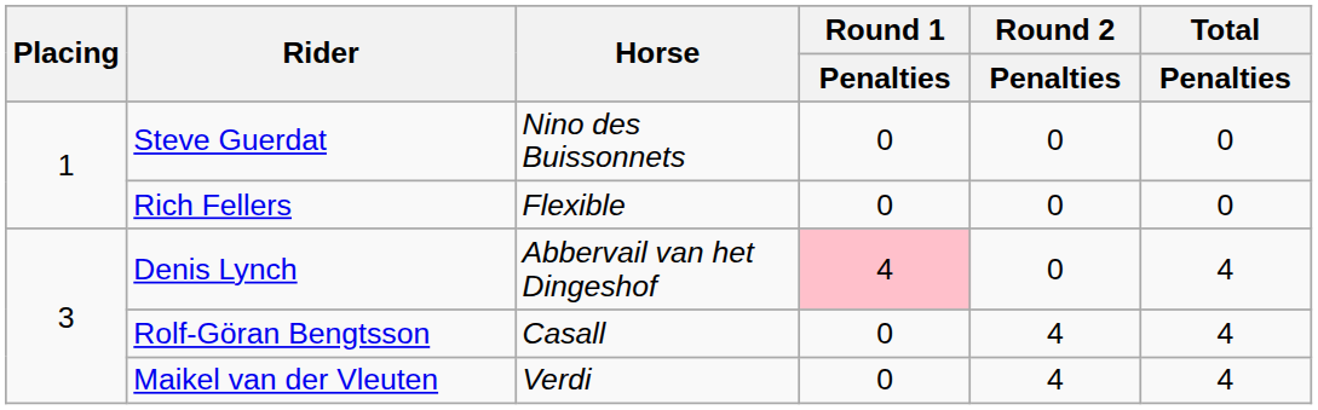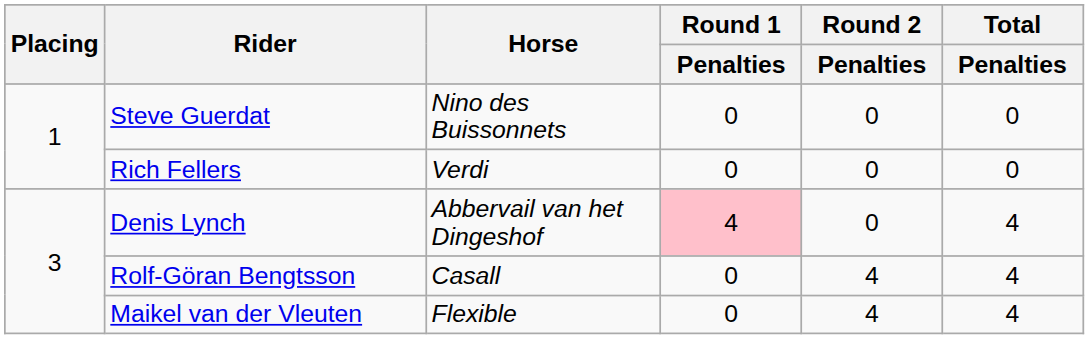Rich Fellers | Horse: Flexible -> Verdi
Maikel van der Vleuten | Horse: Verdi -> Flexible
